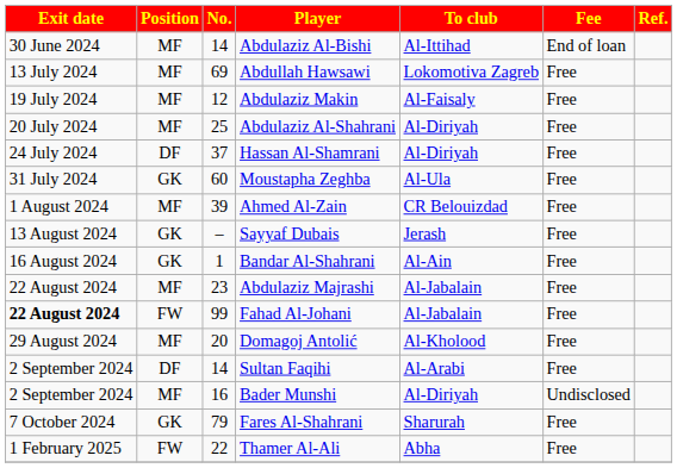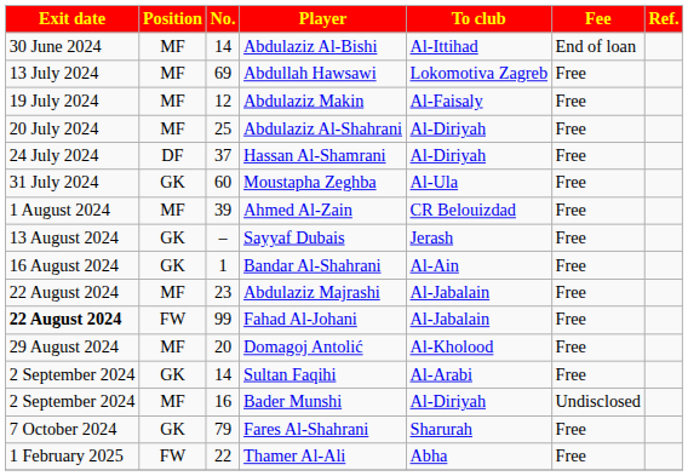Sultan Faqihi | Position: DF -> GK
